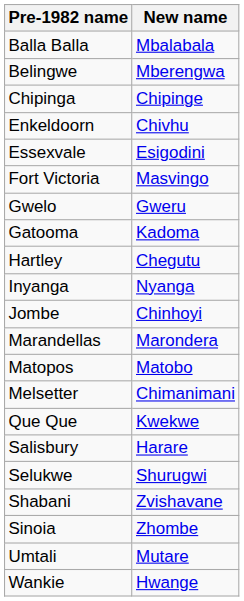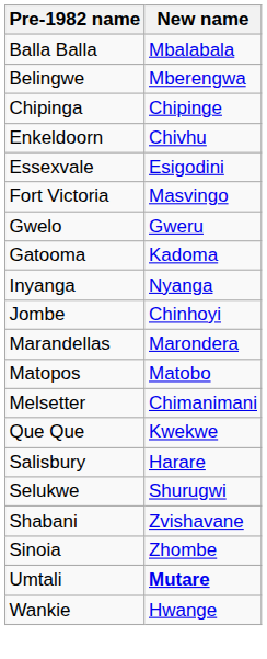- row: Hartley | Chegutu
Umtali | New name: normal -> bold
